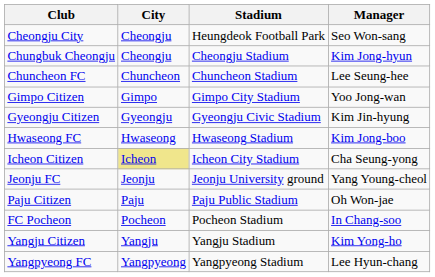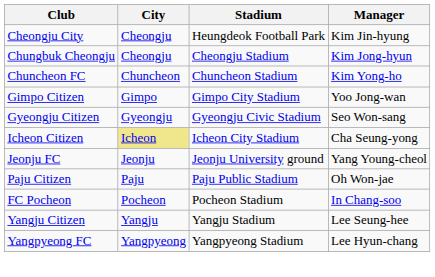Cheongju City | Manager: Seo Won-sang -> Kim Jin-hyung
Chuncheon FC | Manager: Lee Seung-hee -> Kim Yong-ho
Gyeongju Citizen | Manager: Kim Jin-hyung -> Seo Won-sang
- row: Hwaseong FC | Hwaseong | Hwaseong Stadium | Kim Jong-boo
Yangju Citizen | Manager: Kim Yong-ho -> Lee Seung-hee
